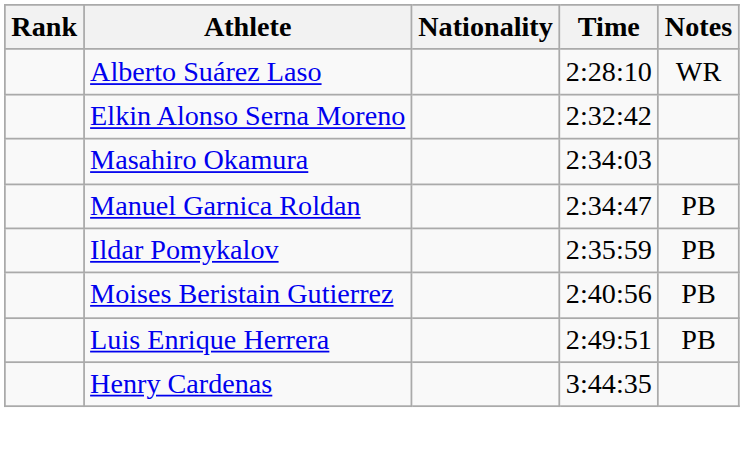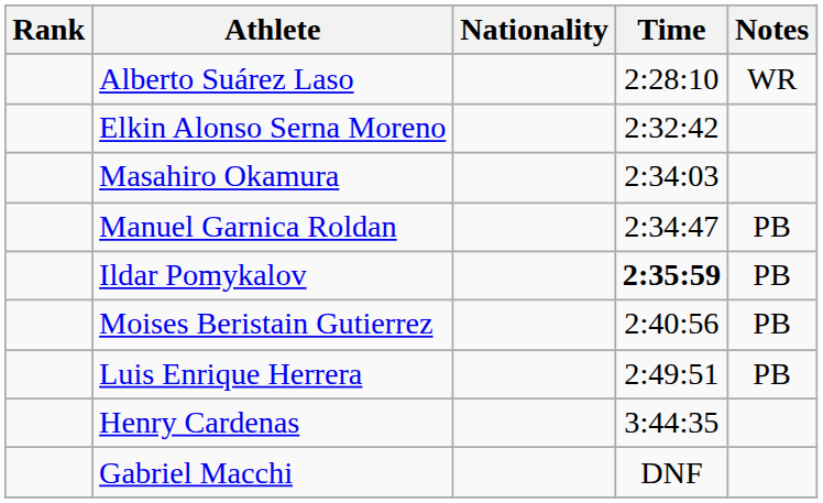Ildar Pomykalov | Time: normal -> bold
+ row: Gabriel Macchi | DNF
